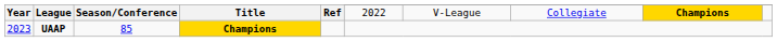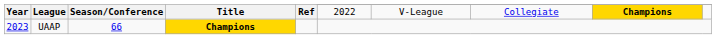2023 | League: bold -> normal
2023 | Season/Conference: 85 -> 66
